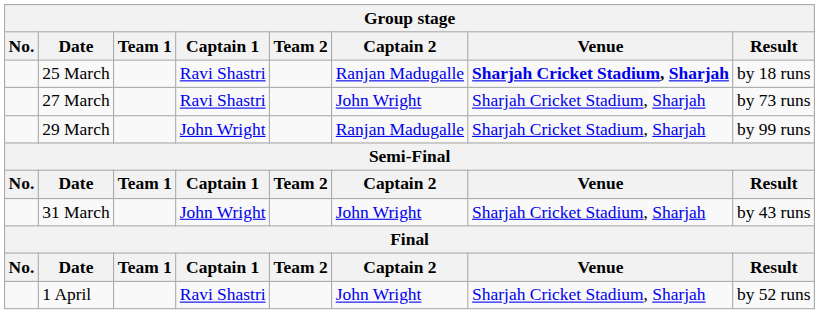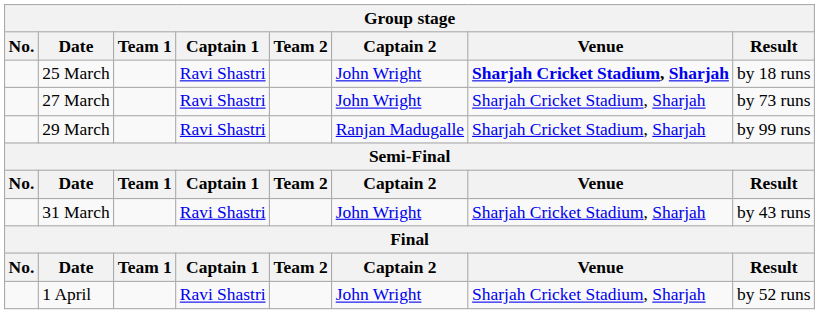25 March | Captain 2: Ranjan Madugalle -> John Wright
29 March | Captain 1: John Wright -> Ravi Shastri
31 March | Captain 1: John Wright -> Ravi Shastri
